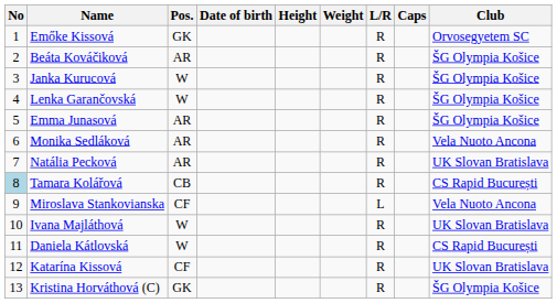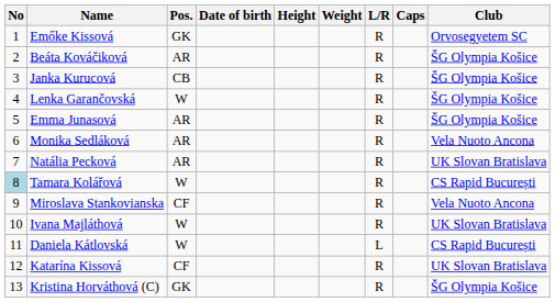Janka Kurucová | Pos.: W -> CB
Tamara Kolářová | Pos.: CB -> W
Miroslava Stankovianska | L/R: L -> R
Daniela Kátlovská | L/R: R -> L
